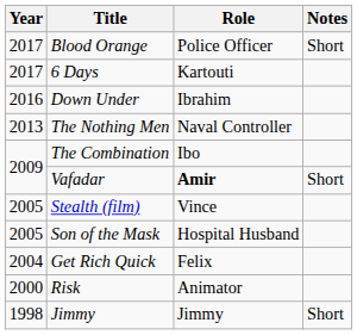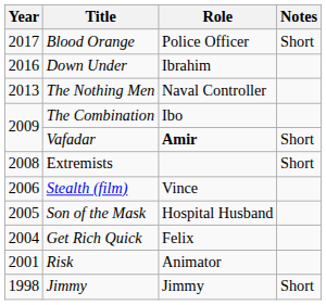- row: 2017 | 6 Days | Kartouti
+ row: 2008 | Extremists | Short
Stealth (film) | Year: 2005 -> 2006
Risk | Year: 2000 -> 2001
